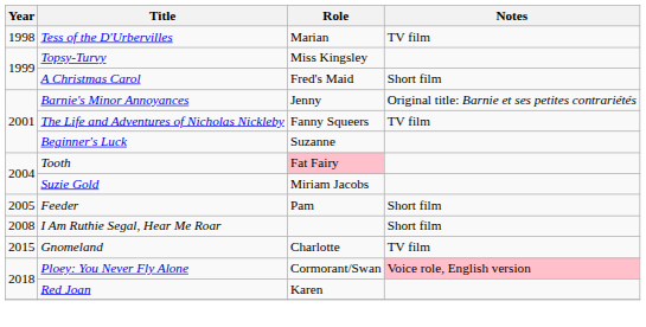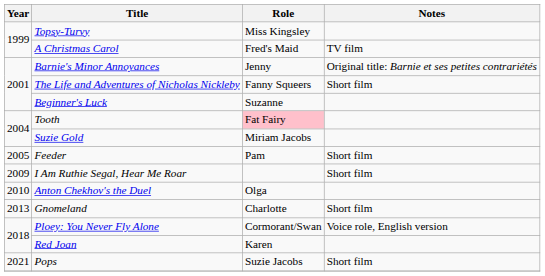- row: 1998 | Tess of the D'Urbervilles | Marian | TV film
A Christmas Carol | Notes: Short film -> TV film
The Life and Adventures of Nicholas Nickleby | Notes: TV film -> Short film
I Am Ruthie Segal, Hear Me Roar | Year: 2008 -> 2009
+ row: 2010 | Anton Chekhov's the Duel | Olga
Gnomeland | Year: 2015 -> 2013
Gnomeland | Notes: TV film -> Short film
Ploey: You Never Fly Alone | Notes: pink background -> no background
+ row: 2021 | Pops | Suzie Jacobs | Short film
